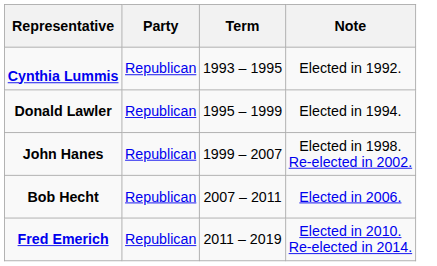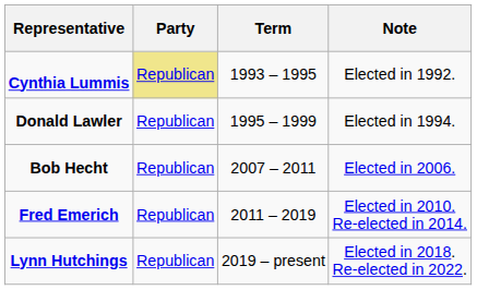Cynthia Lummis | Party: no background -> khaki background
- row: John Hanes | Republican | 1999 – 2007 | Elected in 1998. Re-elected in 2002.
+ row: Lynn Hutchings | Republican | 2019 – present | Elected in 2018. Re-elected in 2022.
